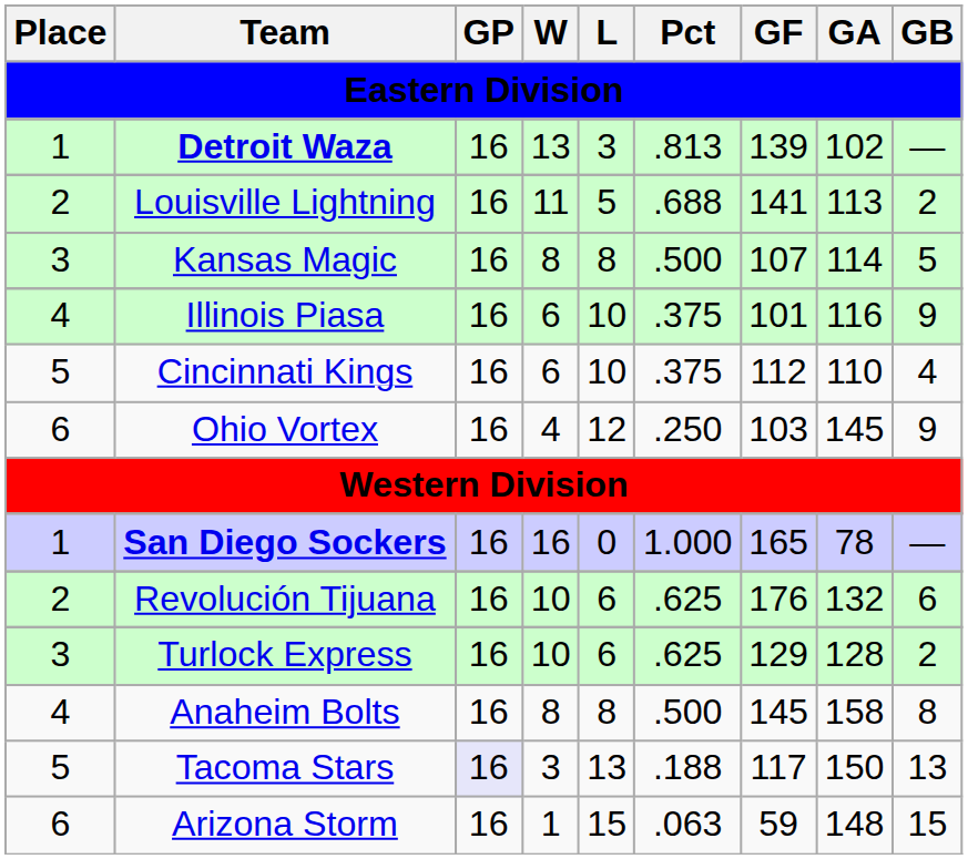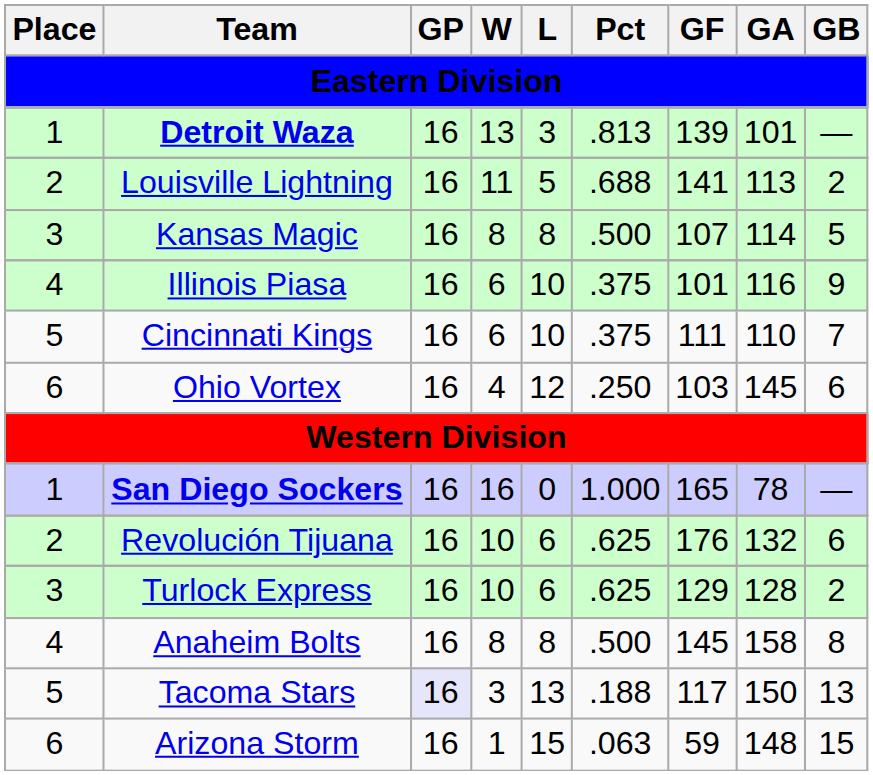Detroit Waza | GA: 102 -> 101
Cincinnati Kings | GF: 112 -> 111
Cincinnati Kings | GB: 4 -> 7
Ohio Vortex | GB: 9 -> 6
